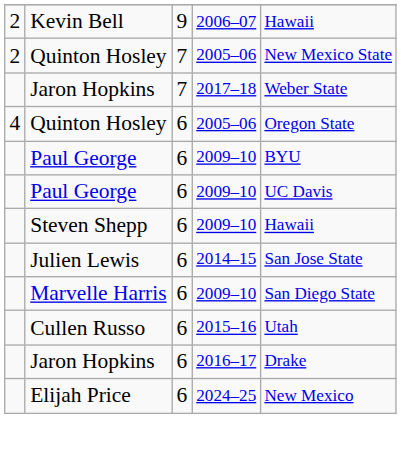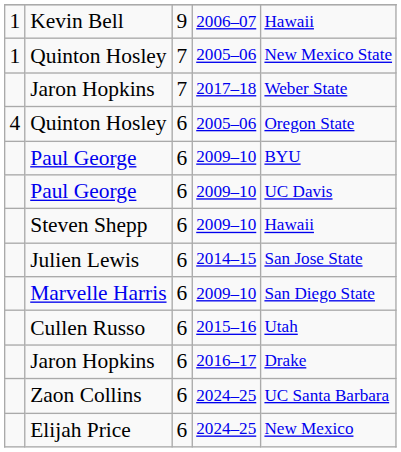Kevin Bell | column 1: 2 -> 1
Quinton Hosley / 7 | column 1: 2 -> 1
+ row: Zaon Collins | 6 | 2024–25 | UC Santa Barbara
